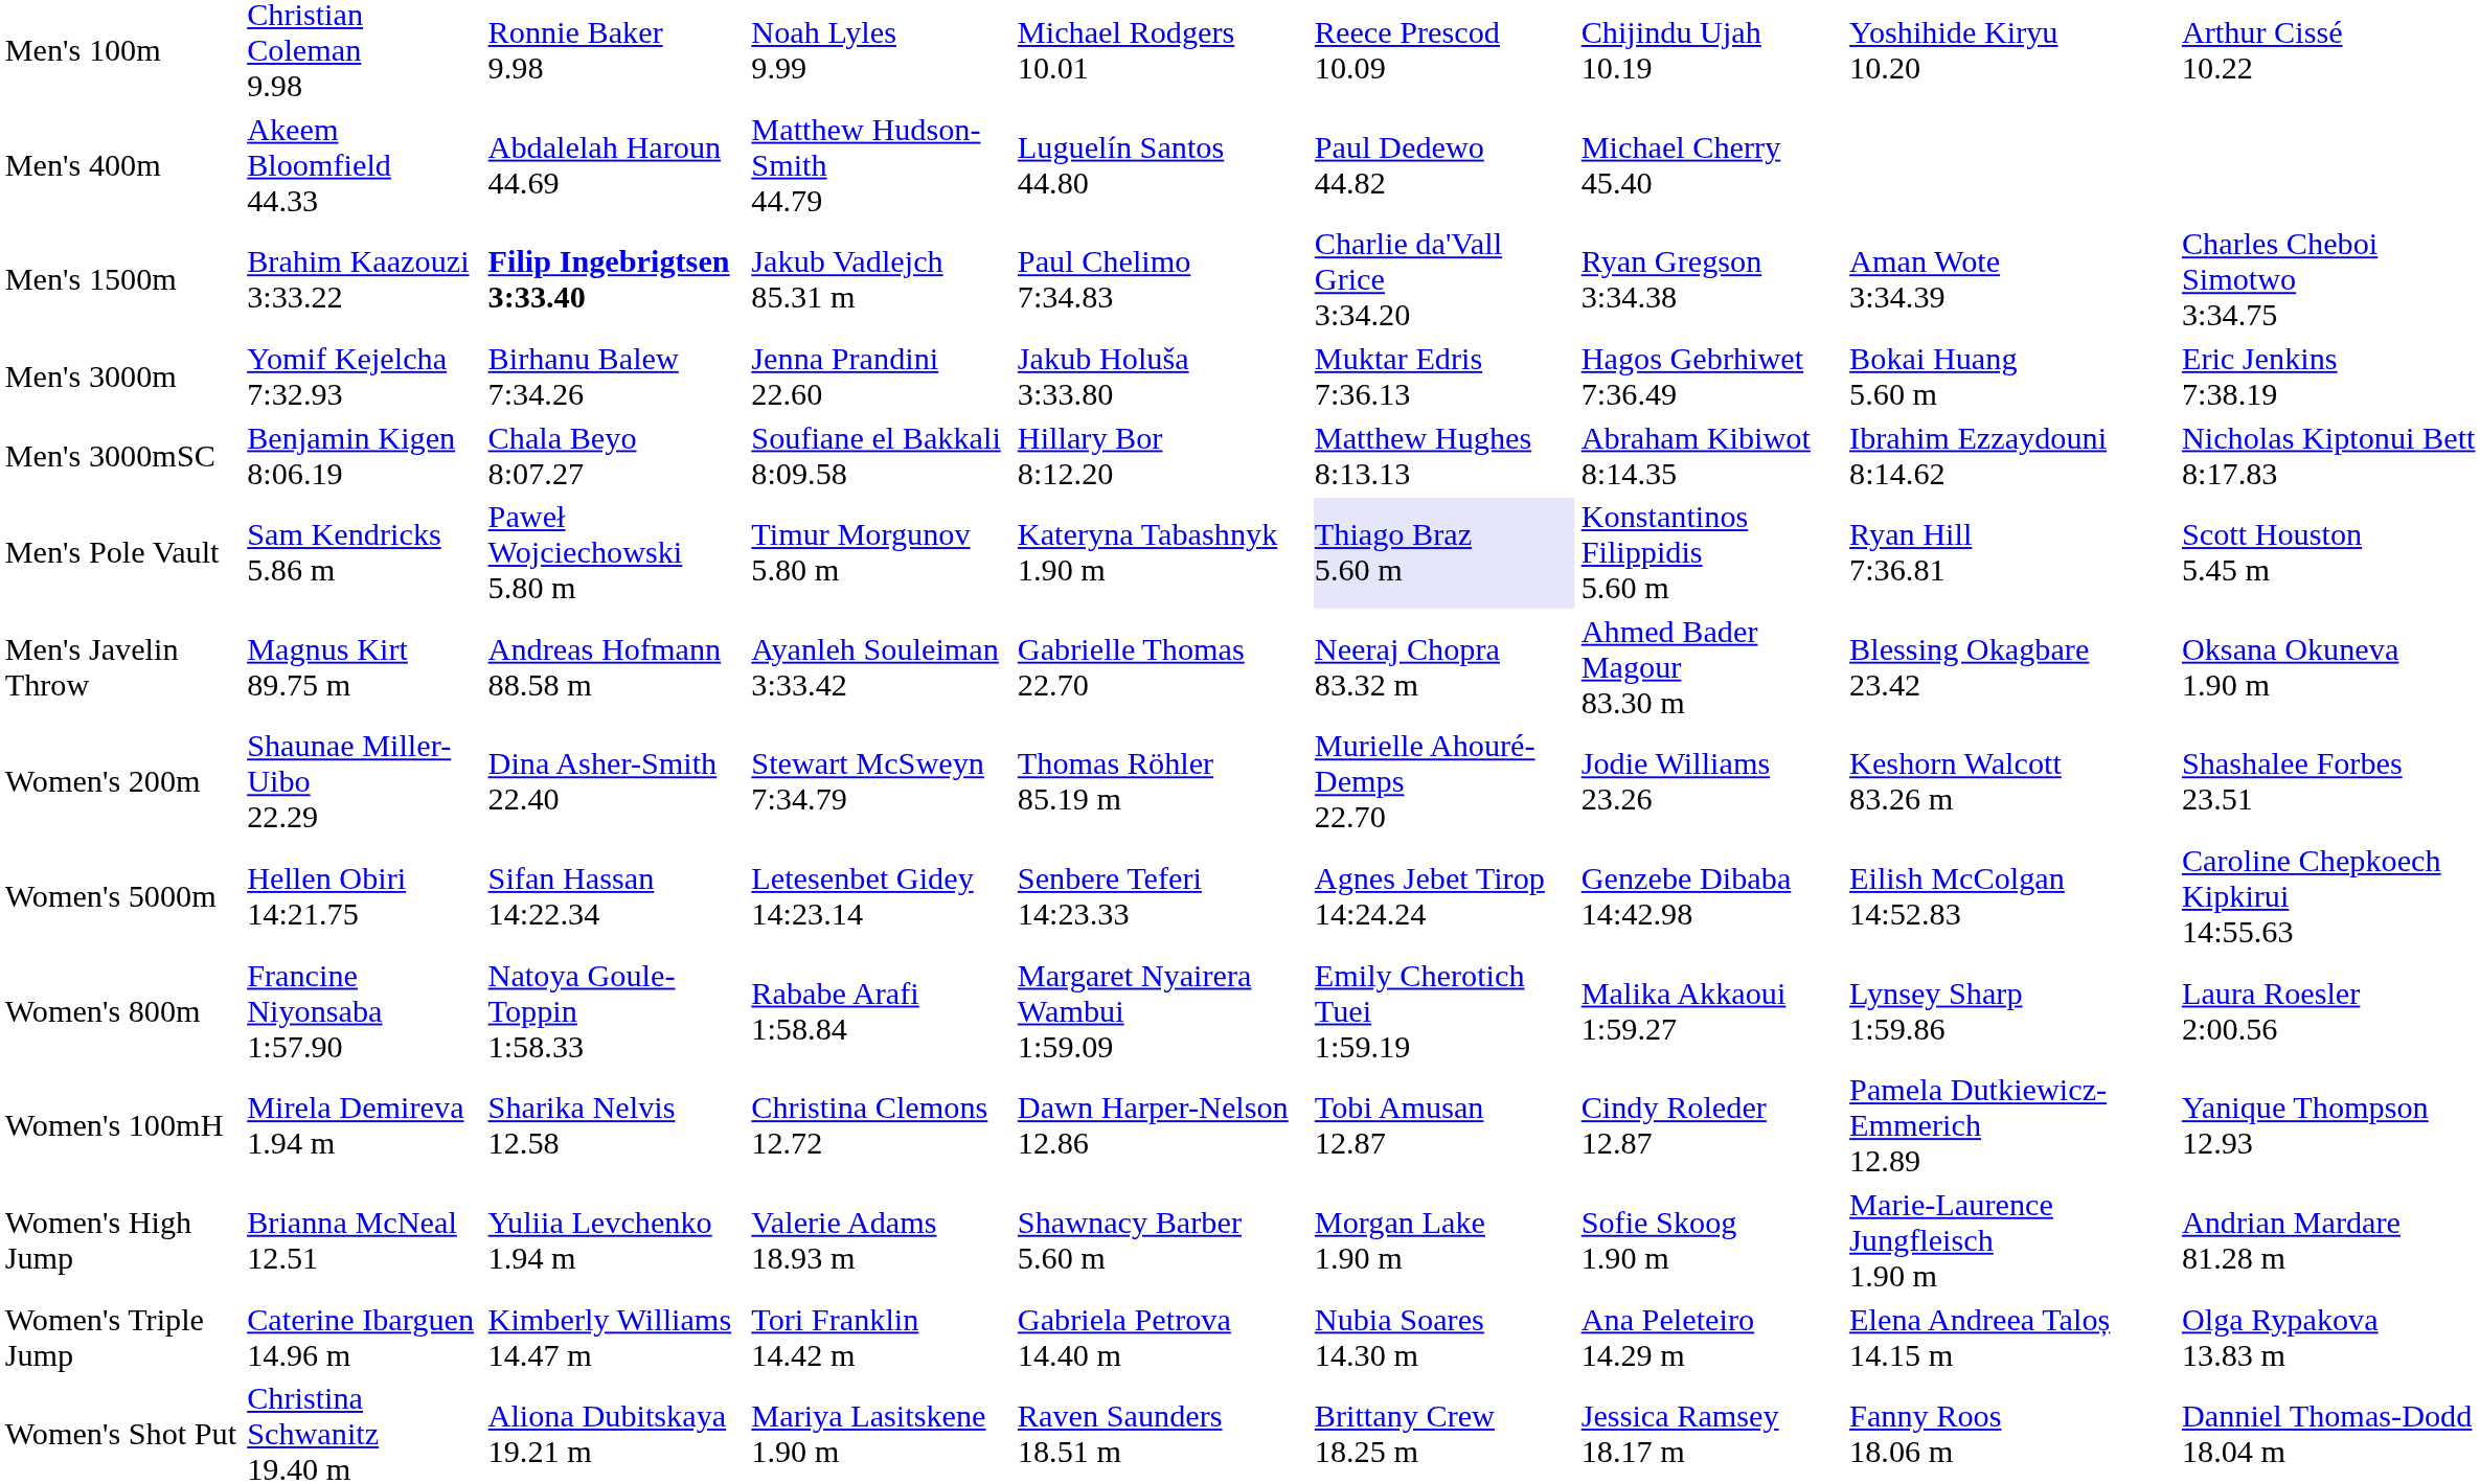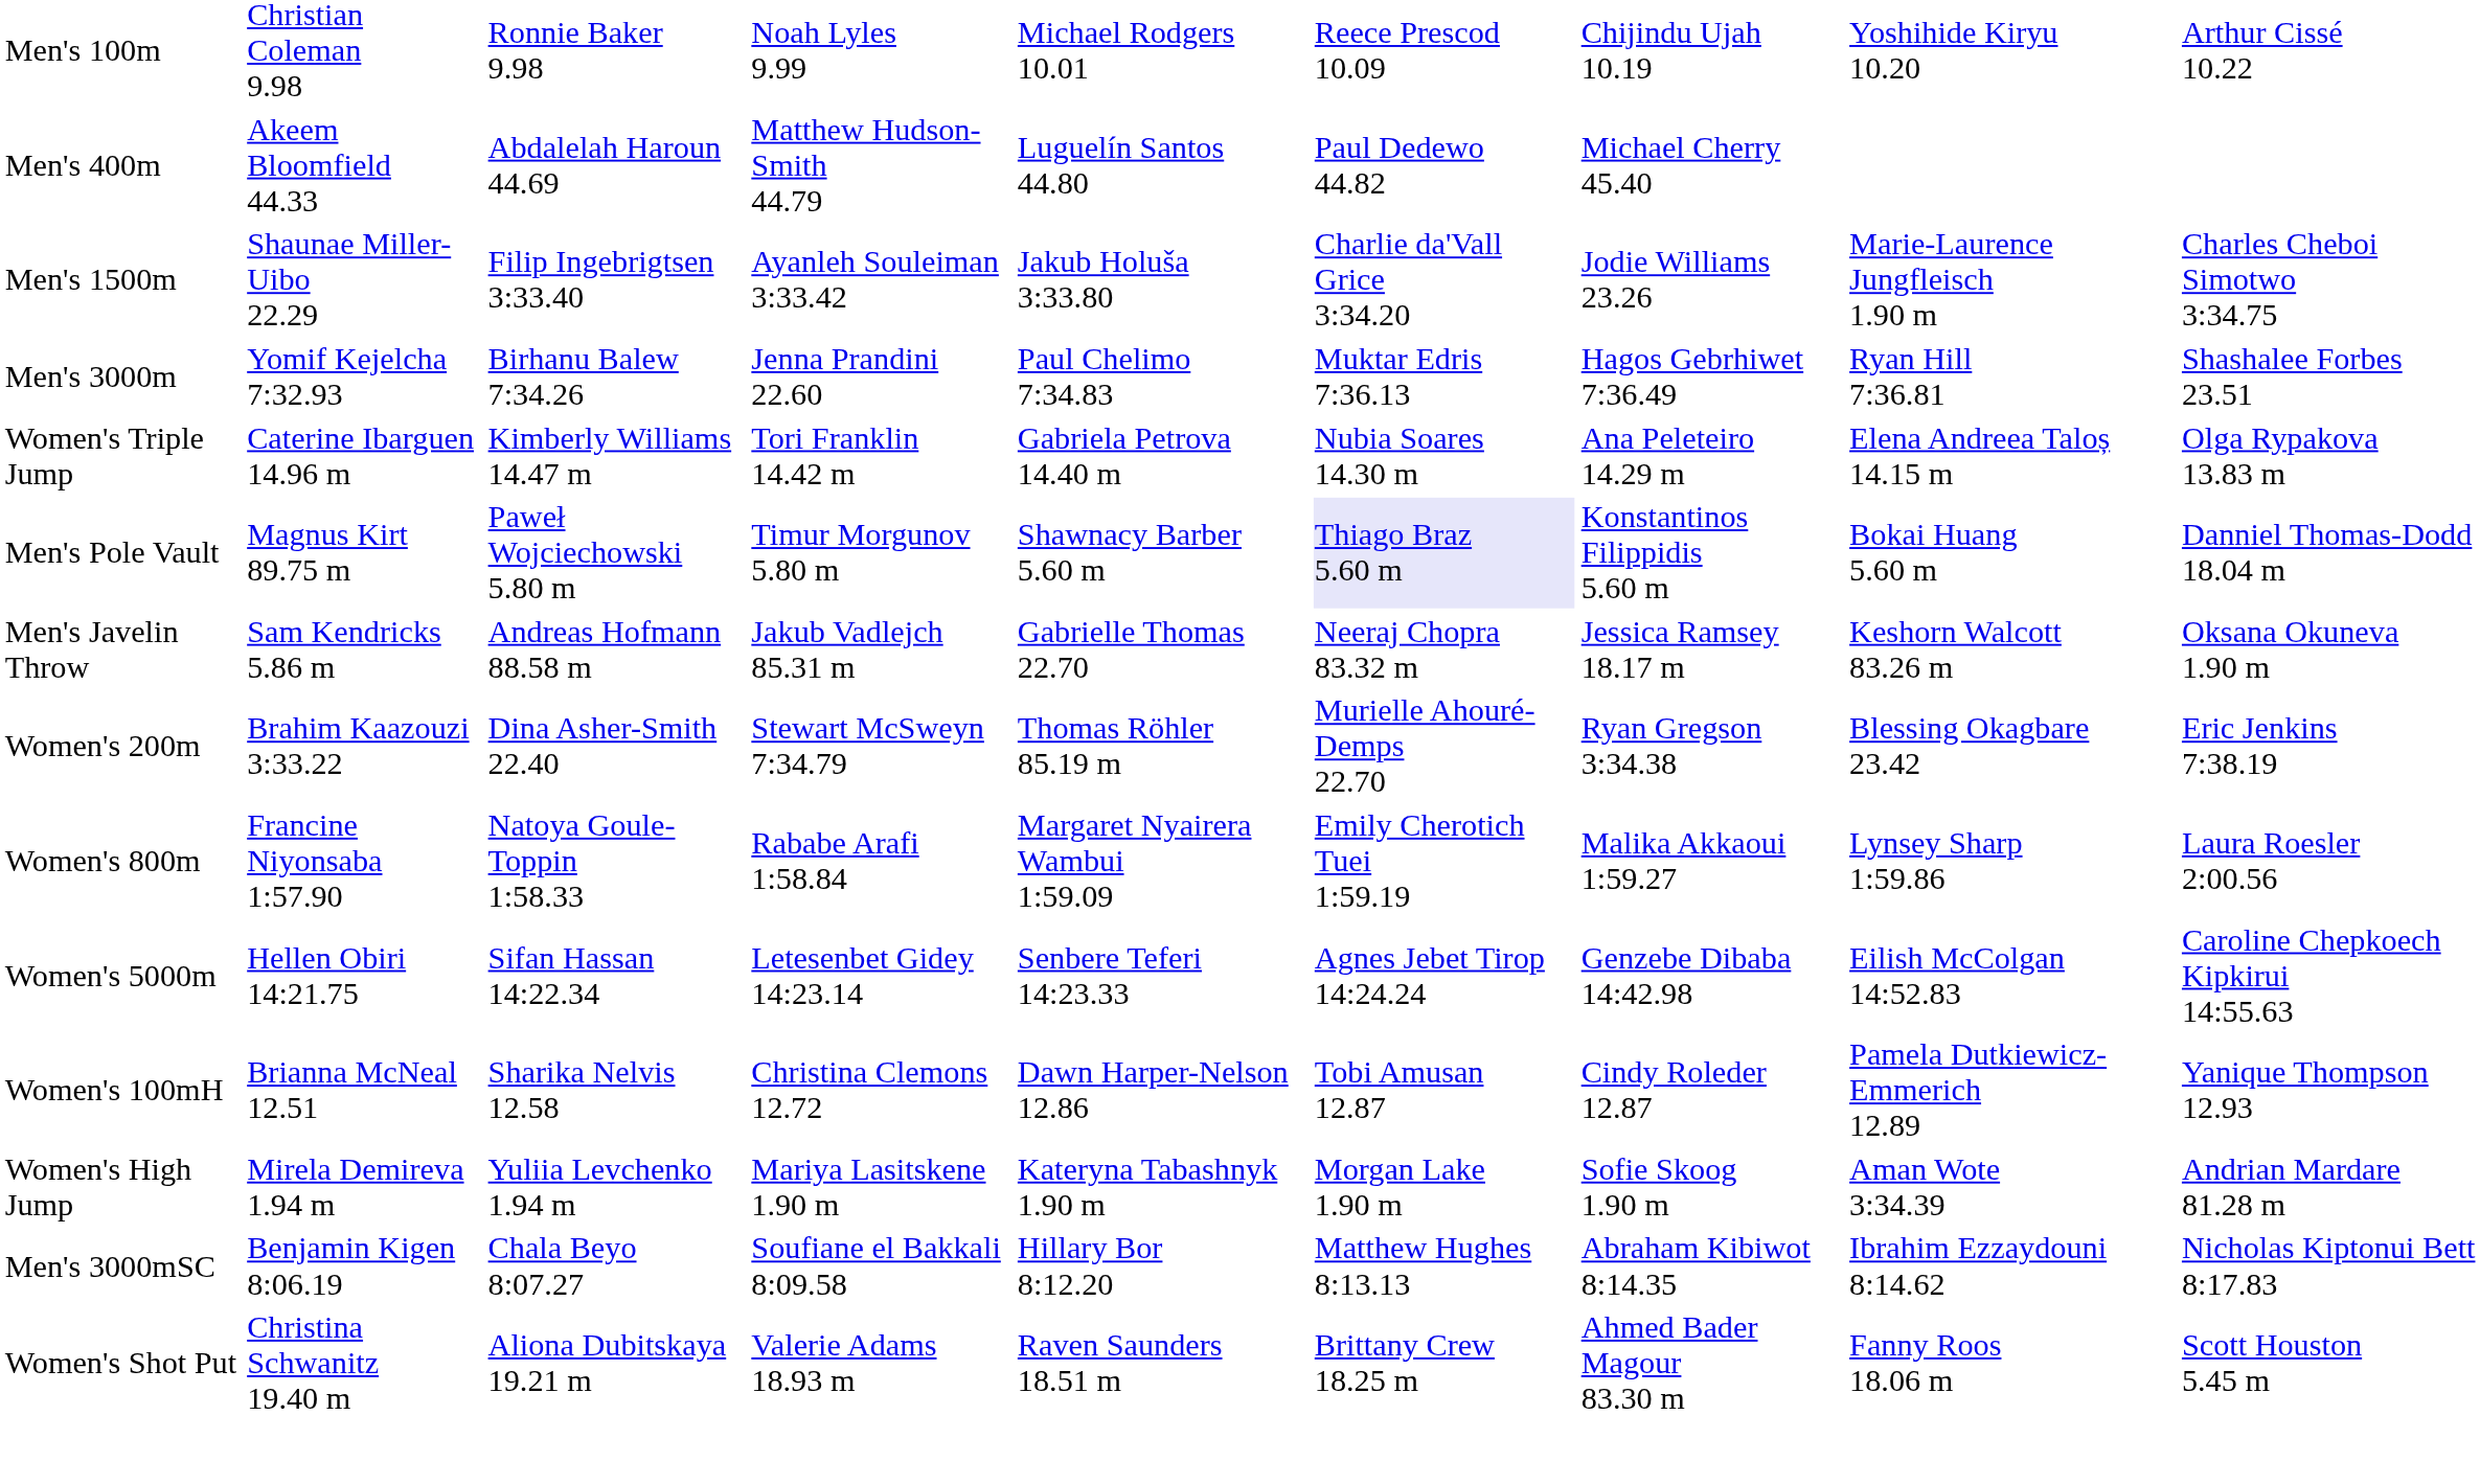Men's 1500m | column 2: Brahim Kaazouzi 3:33.22 -> Shaunae Miller-Uibo 22.29
Men's 1500m | column 3: bold -> normal
Men's 1500m | column 4: Jakub Vadlejch 85.31 m -> Ayanleh Souleiman 3:33.42
Men's 1500m | column 5: Paul Chelimo 7:34.83 -> Jakub Holuša 3:33.80
Men's 1500m | column 7: Ryan Gregson 3:34.38 -> Jodie Williams 23.26
Men's 1500m | column 8: Aman Wote 3:34.39 -> Marie-Laurence Jungfleisch 1.90 m
Men's 3000m | column 5: Jakub Holuša 3:33.80 -> Paul Chelimo 7:34.83
Men's 3000m | column 8: Bokai Huang 5.60 m -> Ryan Hill 7:36.81
Men's 3000m | column 9: Eric Jenkins 7:38.19 -> Shashalee Forbes 23.51
rows swapped: Men's 3000mSC <-> Women's Triple Jump
Men's Pole Vault | column 2: Sam Kendricks 5.86 m -> Magnus Kirt 89.75 m
Men's Pole Vault | column 5: Kateryna Tabashnyk 1.90 m -> Shawnacy Barber 5.60 m
Men's Pole Vault | column 8: Ryan Hill 7:36.81 -> Bokai Huang 5.60 m
Men's Pole Vault | column 9: Scott Houston 5.45 m -> Danniel Thomas-Dodd 18.04 m
Men's Javelin Throw | column 2: Magnus Kirt 89.75 m -> Sam Kendricks 5.86 m
Men's Javelin Throw | column 4: Ayanleh Souleiman 3:33.42 -> Jakub Vadlejch 85.31 m
Men's Javelin Throw | column 7: Ahmed Bader Magour 83.30 m -> Jessica Ramsey 18.17 m
Men's Javelin Throw | column 8: Blessing Okagbare 23.42 -> Keshorn Walcott 83.26 m
Women's 200m | column 2: Shaunae Miller-Uibo 22.29 -> Brahim Kaazouzi 3:33.22
Women's 200m | column 7: Jodie Williams 23.26 -> Ryan Gregson 3:34.38
Women's 200m | column 8: Keshorn Walcott 83.26 m -> Blessing Okagbare 23.42
Women's 200m | column 9: Shashalee Forbes 23.51 -> Eric Jenkins 7:38.19
rows swapped: Women's 800m <-> Women's 5000m
Women's 100mH | column 2: Mirela Demireva 1.94 m -> Brianna McNeal 12.51
Women's High Jump | column 2: Brianna McNeal 12.51 -> Mirela Demireva 1.94 m
Women's High Jump | column 4: Valerie Adams 18.93 m -> Mariya Lasitskene 1.90 m
Women's High Jump | column 5: Shawnacy Barber 5.60 m -> Kateryna Tabashnyk 1.90 m
Women's High Jump | column 8: Marie-Laurence Jungfleisch 1.90 m -> Aman Wote 3:34.39
Women's Shot Put | column 4: Mariya Lasitskene 1.90 m -> Valerie Adams 18.93 m
Women's Shot Put | column 7: Jessica Ramsey 18.17 m -> Ahmed Bader Magour 83.30 m
Women's Shot Put | column 9: Danniel Thomas-Dodd 18.04 m -> Scott Houston 5.45 m
